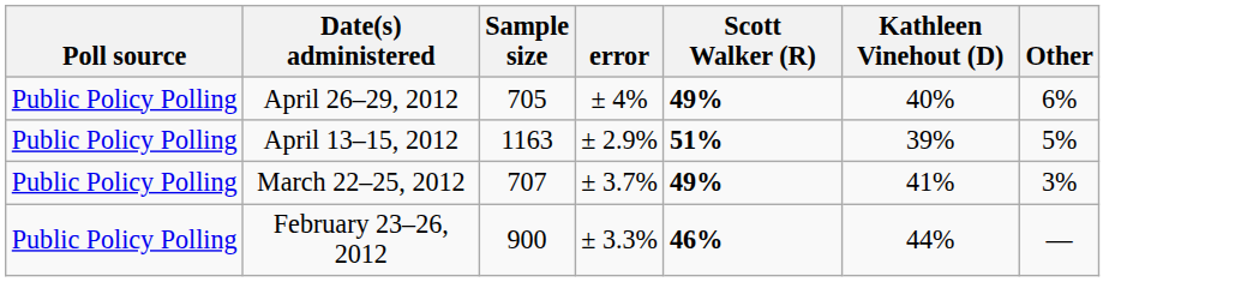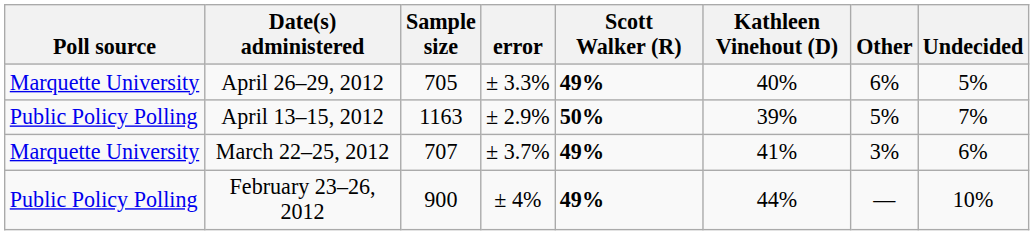+ column: Undecided | 5% | 7% | 6% | 10%
April 26–29, 2012 | Poll source: Public Policy Polling -> Marquette University
April 26–29, 2012 | error: ± 4% -> ± 3.3%
April 13–15, 2012 | Scott Walker (R): 51% -> 50%
March 22–25, 2012 | Poll source: Public Policy Polling -> Marquette University
February 23–26, 2012 | error: ± 3.3% -> ± 4%
February 23–26, 2012 | Scott Walker (R): 46% -> 49%
